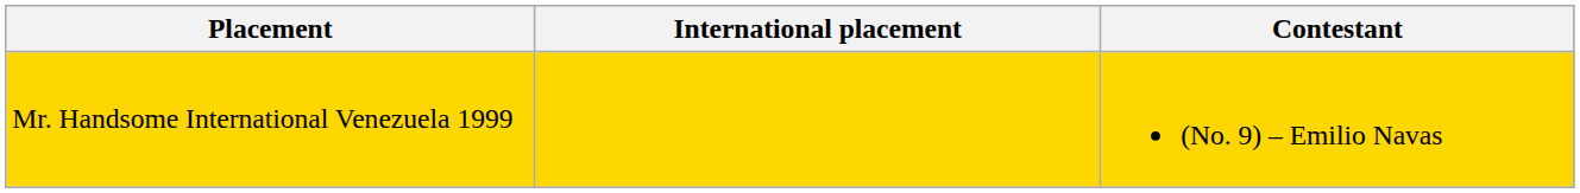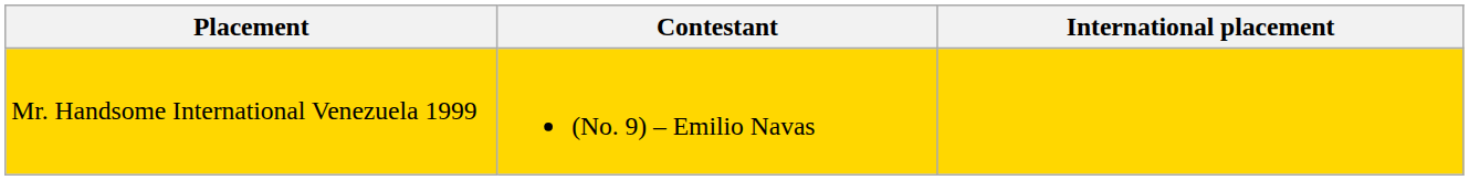columns swapped: Contestant <-> International placement
